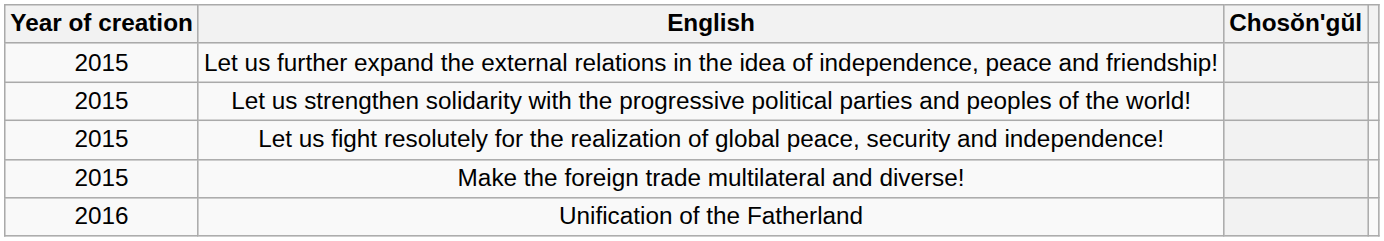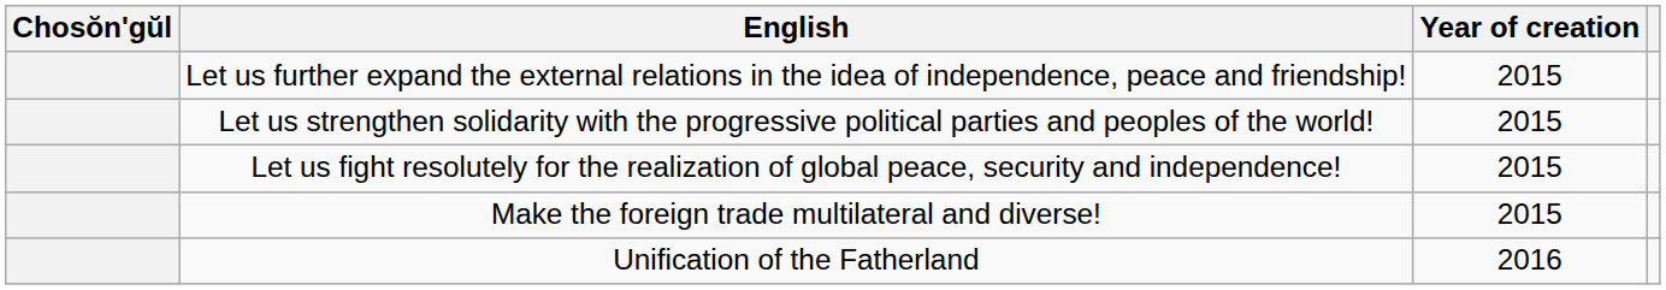columns swapped: Chosŏn'gŭl <-> Year of creation
